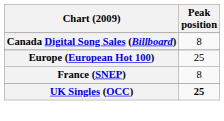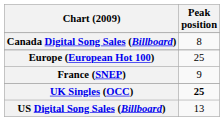France (SNEP) | Peak position: 8 -> 9
+ row: US Digital Song Sales (Billboard) | 13
